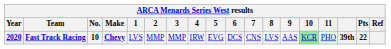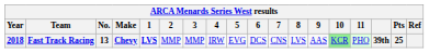Fast Track Racing | Year: 2020 -> 2018
Fast Track Racing | No.: 10 -> 13
Fast Track Racing | 1: normal -> bold
Fast Track Racing | Pts: 22 -> 25
